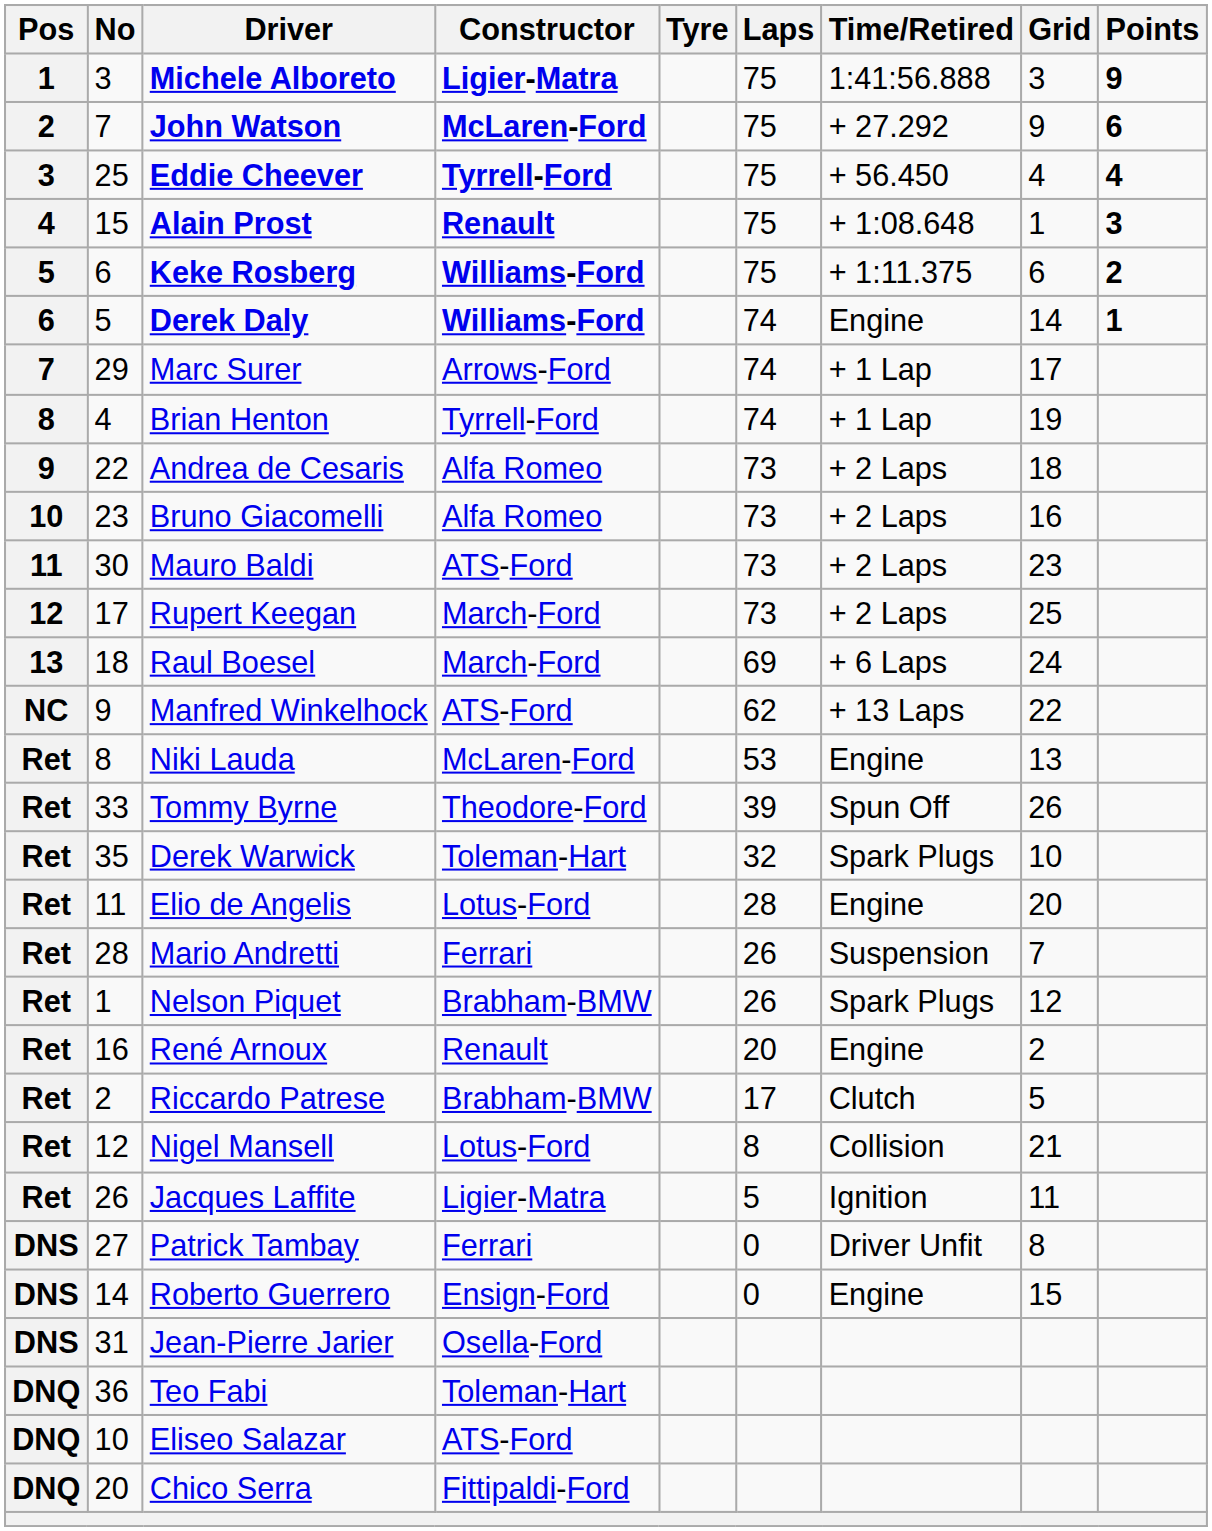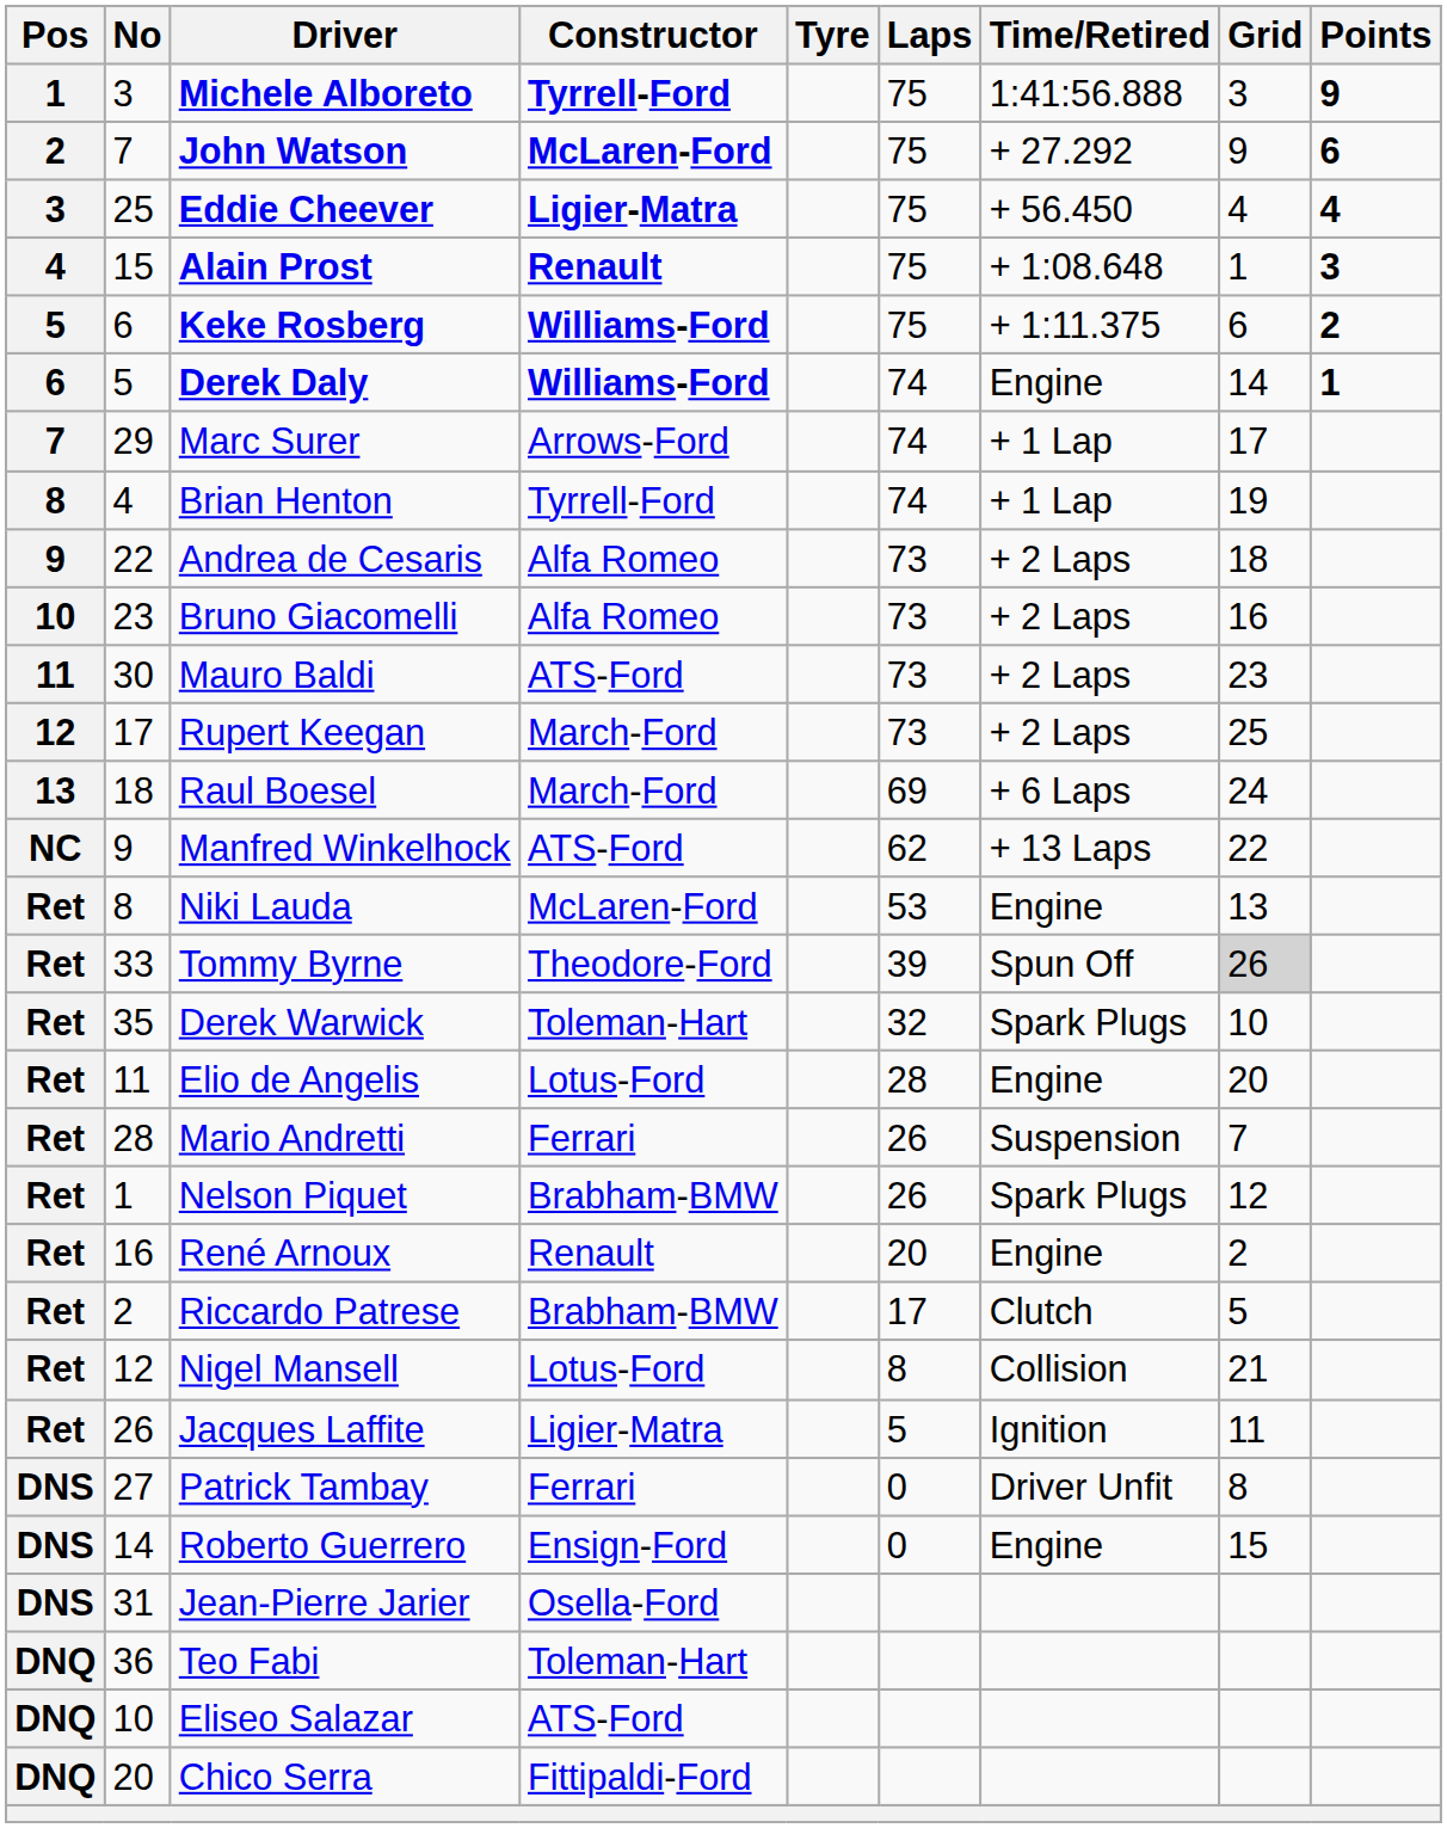Michele Alboreto | Constructor: Ligier-Matra -> Tyrrell-Ford
Eddie Cheever | Constructor: Tyrrell-Ford -> Ligier-Matra
Tommy Byrne | Grid: no background -> lightgrey background
